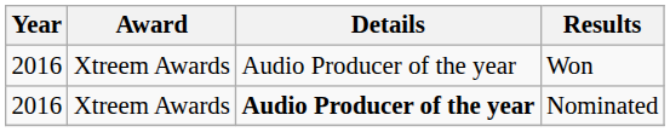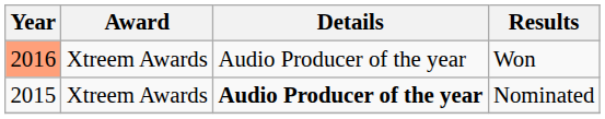Won | Year: no background -> lightsalmon background
Nominated | Year: 2016 -> 2015
